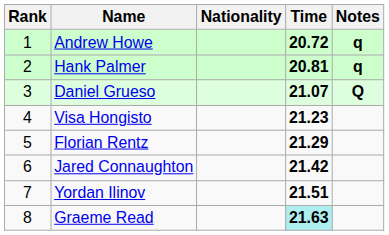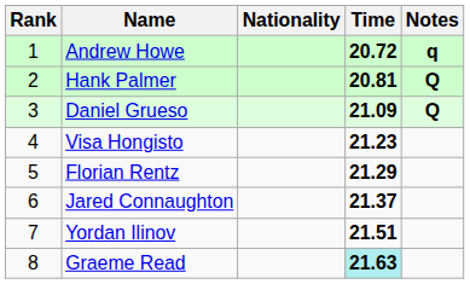Hank Palmer | Notes: q -> Q
Daniel Grueso | Time: 21.07 -> 21.09
Jared Connaughton | Time: 21.42 -> 21.37
